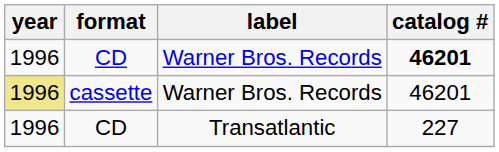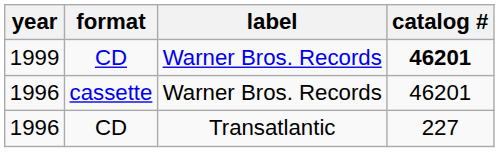CD / Warner Bros. Records | year: 1996 -> 1999
cassette | year: khaki background -> no background
